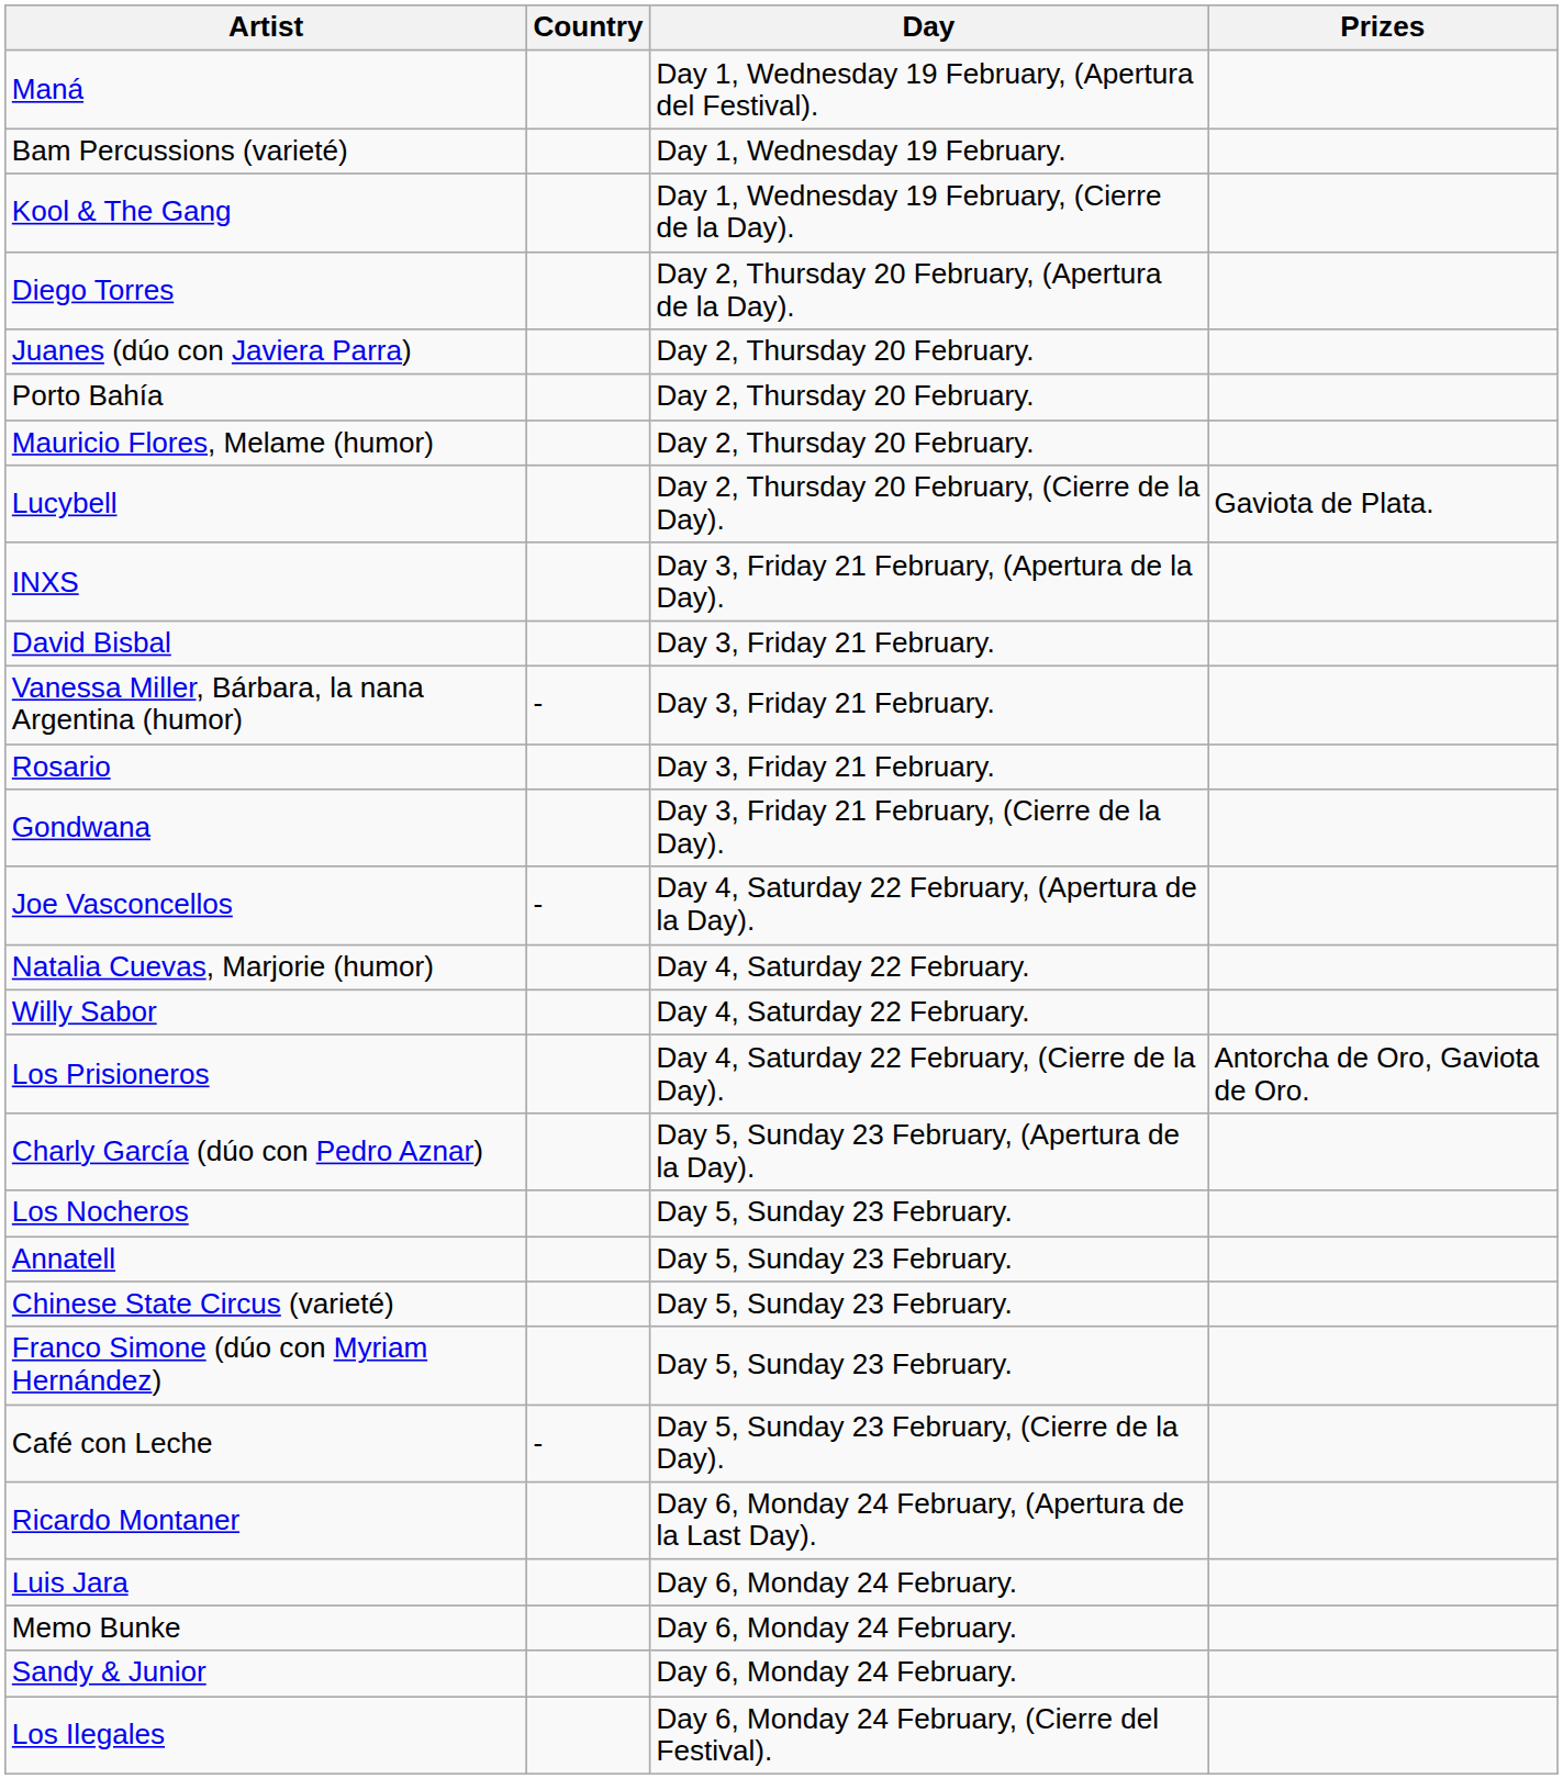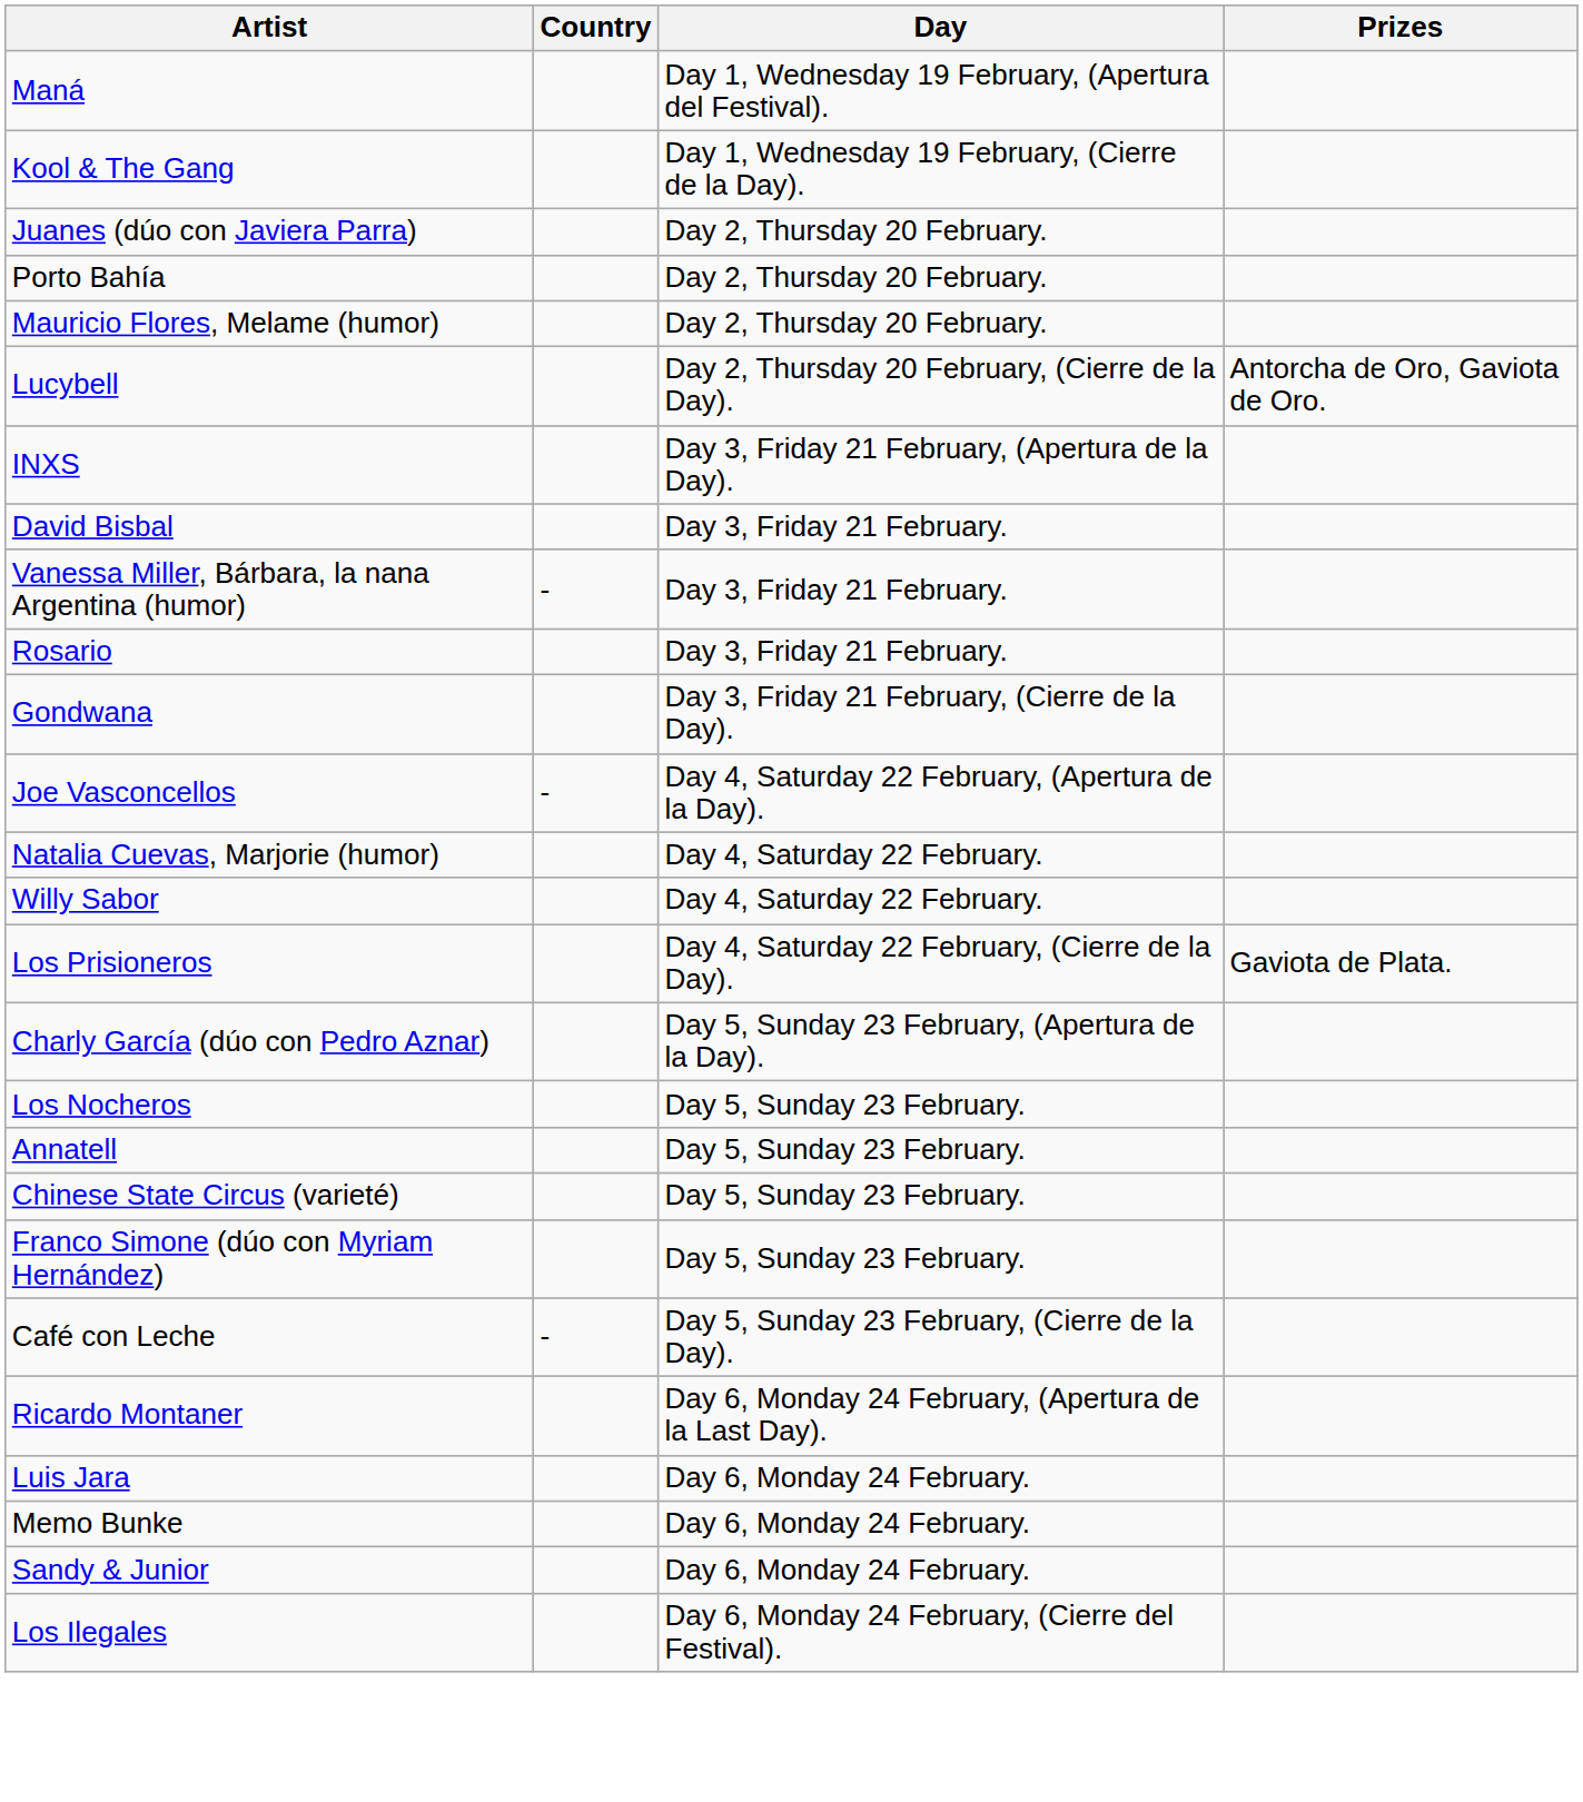- row: Bam Percussions (varieté) | Day 1, Wednesday 19 February.
- row: Diego Torres | Day 2, Thursday 20 February, (Apertura de la Day).
Lucybell | Prizes: Gaviota de Plata. -> Antorcha de Oro, Gaviota de Oro.
Los Prisioneros | Prizes: Antorcha de Oro, Gaviota de Oro. -> Gaviota de Plata.
